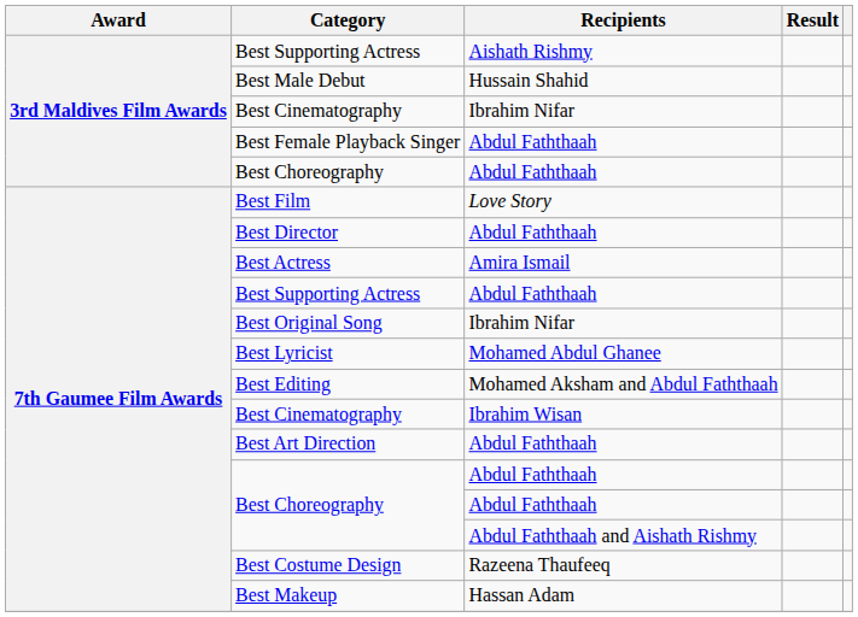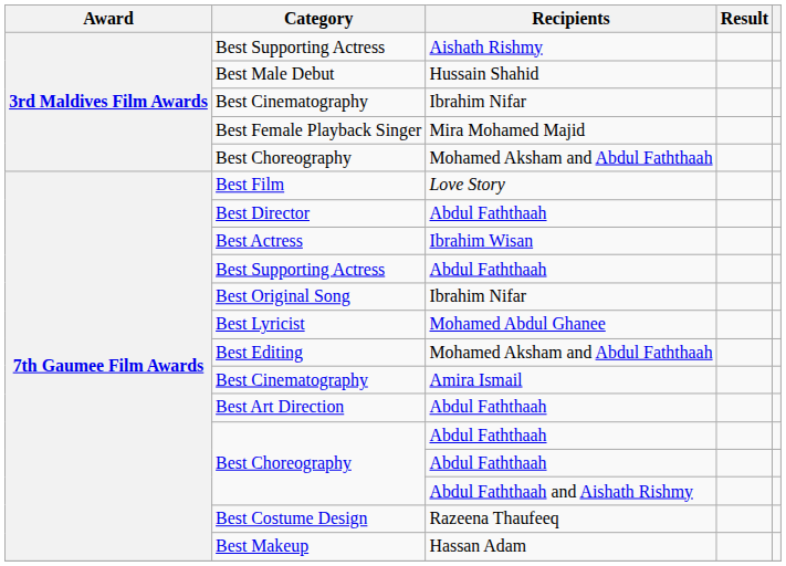Best Female Playback Singer | Recipients: Abdul Faththaah -> Mira Mohamed Majid
3rd Maldives Film Awards / Best Choreography | Recipients: Abdul Faththaah -> Mohamed Aksham and Abdul Faththaah
Best Actress | Recipients: Amira Ismail -> Ibrahim Wisan
7th Gaumee Film Awards / Best Cinematography | Recipients: Ibrahim Wisan -> Amira Ismail
